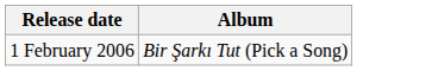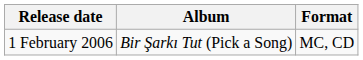+ column: Format | MC, CD
